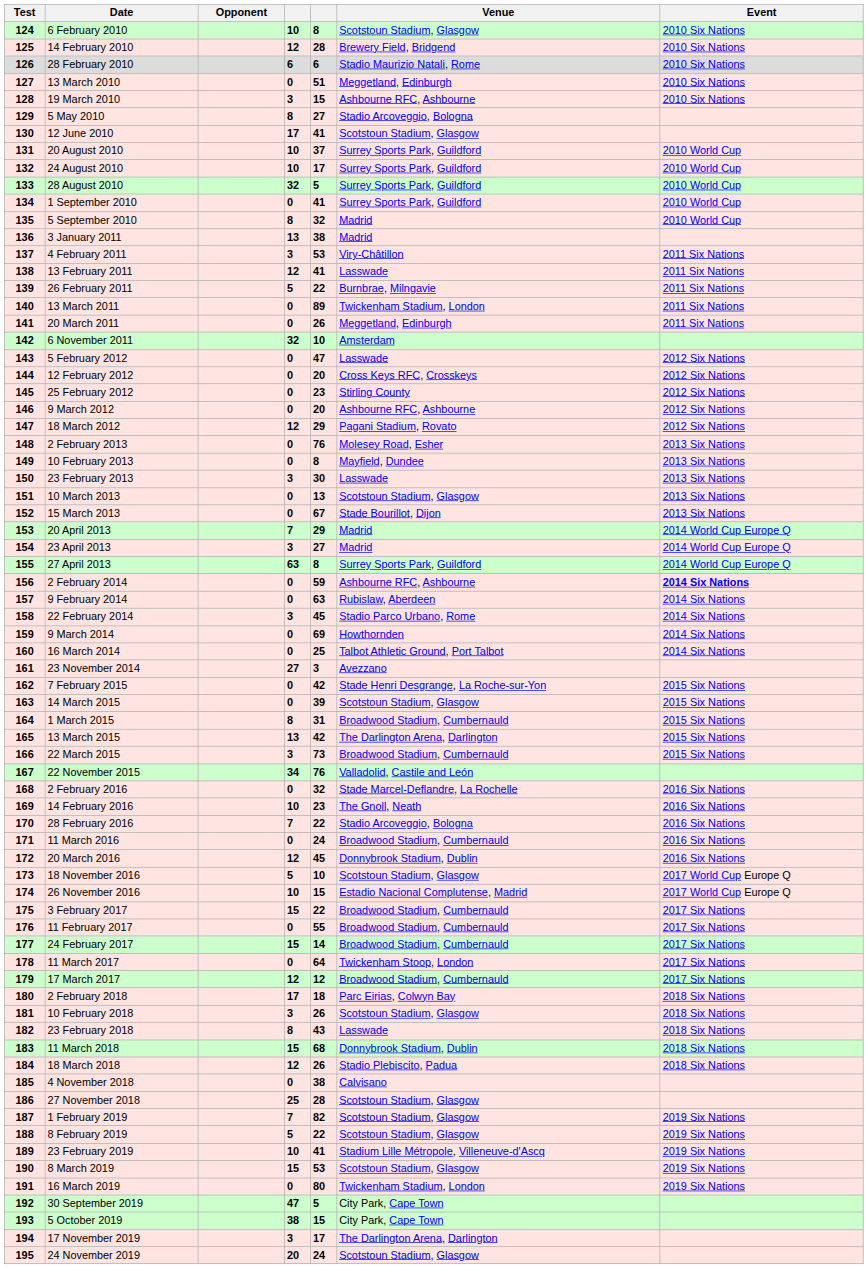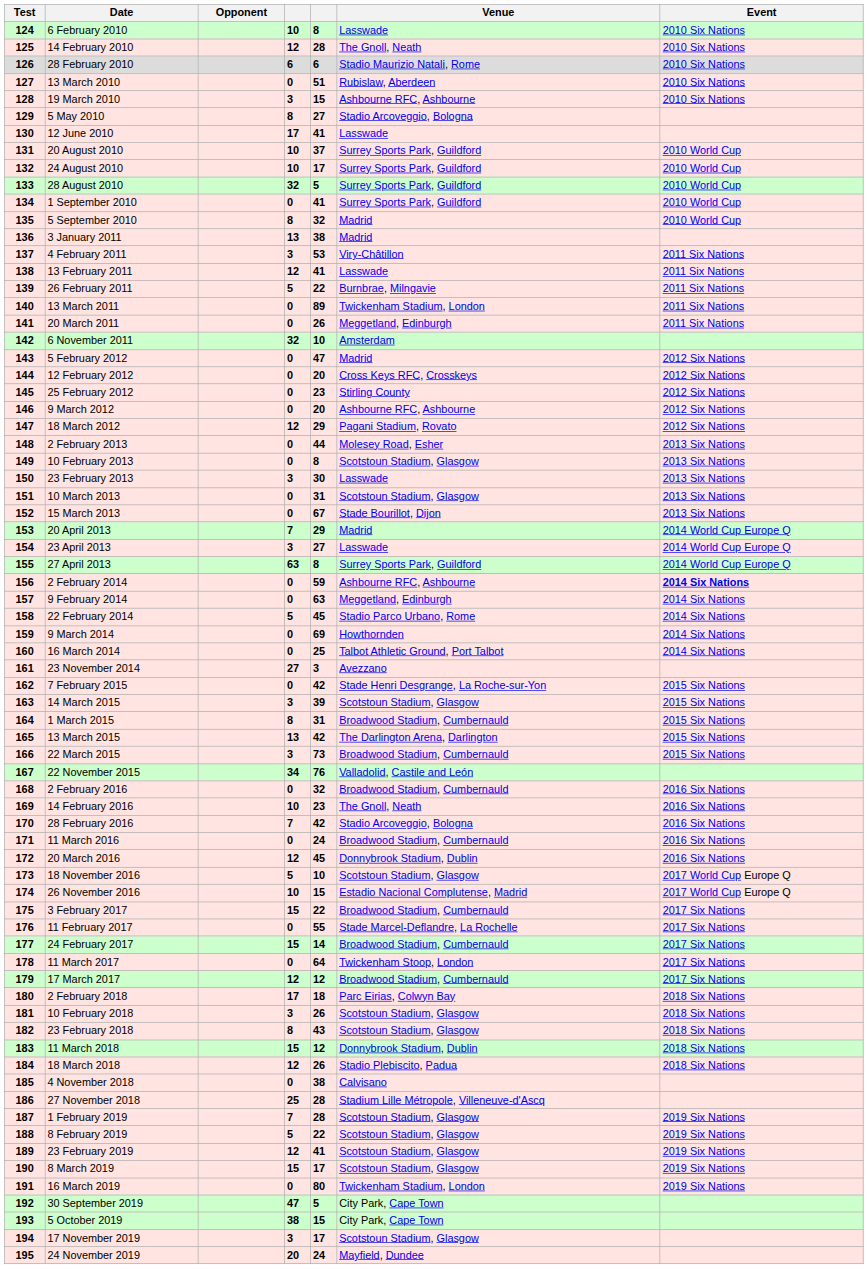6 February 2010 | Venue: Scotstoun Stadium, Glasgow -> Lasswade
14 February 2010 | Venue: Brewery Field, Bridgend -> The Gnoll, Neath
13 March 2010 | Venue: Meggetland, Edinburgh -> Rubislaw, Aberdeen
12 June 2010 | Venue: Scotstoun Stadium, Glasgow -> Lasswade
5 February 2012 | Venue: Lasswade -> Madrid
2 February 2013 | column 5: 76 -> 44
10 February 2013 | Venue: Mayfield, Dundee -> Scotstoun Stadium, Glasgow
10 March 2013 | column 5: 13 -> 31
23 April 2013 | Venue: Madrid -> Lasswade
9 February 2014 | Venue: Rubislaw, Aberdeen -> Meggetland, Edinburgh
22 February 2014 | column 4: 3 -> 5
14 March 2015 | column 4: 0 -> 3
2 February 2016 | Venue: Stade Marcel-Deflandre, La Rochelle -> Broadwood Stadium, Cumbernauld
28 February 2016 | column 5: 22 -> 42
11 February 2017 | Venue: Broadwood Stadium, Cumbernauld -> Stade Marcel-Deflandre, La Rochelle
23 February 2018 | Venue: Lasswade -> Scotstoun Stadium, Glasgow
11 March 2018 | column 5: 68 -> 12
27 November 2018 | Venue: Scotstoun Stadium, Glasgow -> Stadium Lille Métropole, Villeneuve-d'Ascq
1 February 2019 | column 5: 82 -> 28
23 February 2019 | column 4: 10 -> 12
23 February 2019 | Venue: Stadium Lille Métropole, Villeneuve-d'Ascq -> Scotstoun Stadium, Glasgow
8 March 2019 | column 5: 53 -> 17
17 November 2019 | Venue: The Darlington Arena, Darlington -> Scotstoun Stadium, Glasgow
24 November 2019 | Venue: Scotstoun Stadium, Glasgow -> Mayfield, Dundee
